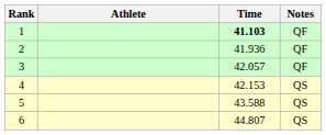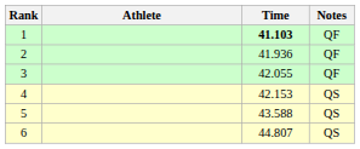3 | Time: 42.057 -> 42.055
